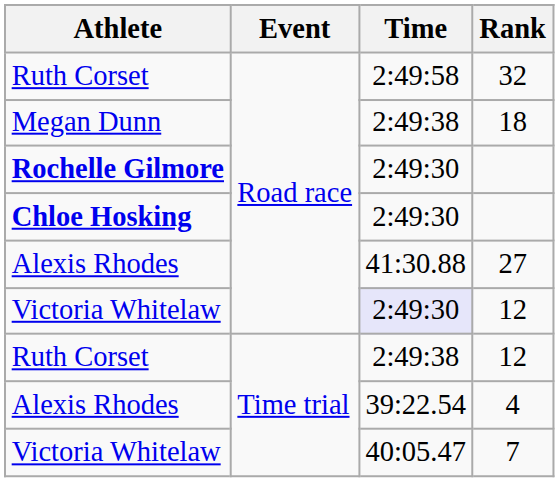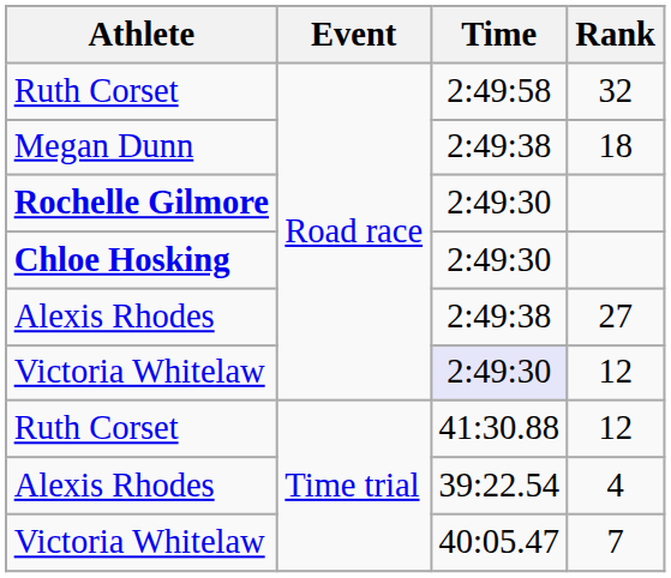27 | Time: 41:30.88 -> 2:49:38
Ruth Corset / 12 | Time: 2:49:38 -> 41:30.88
